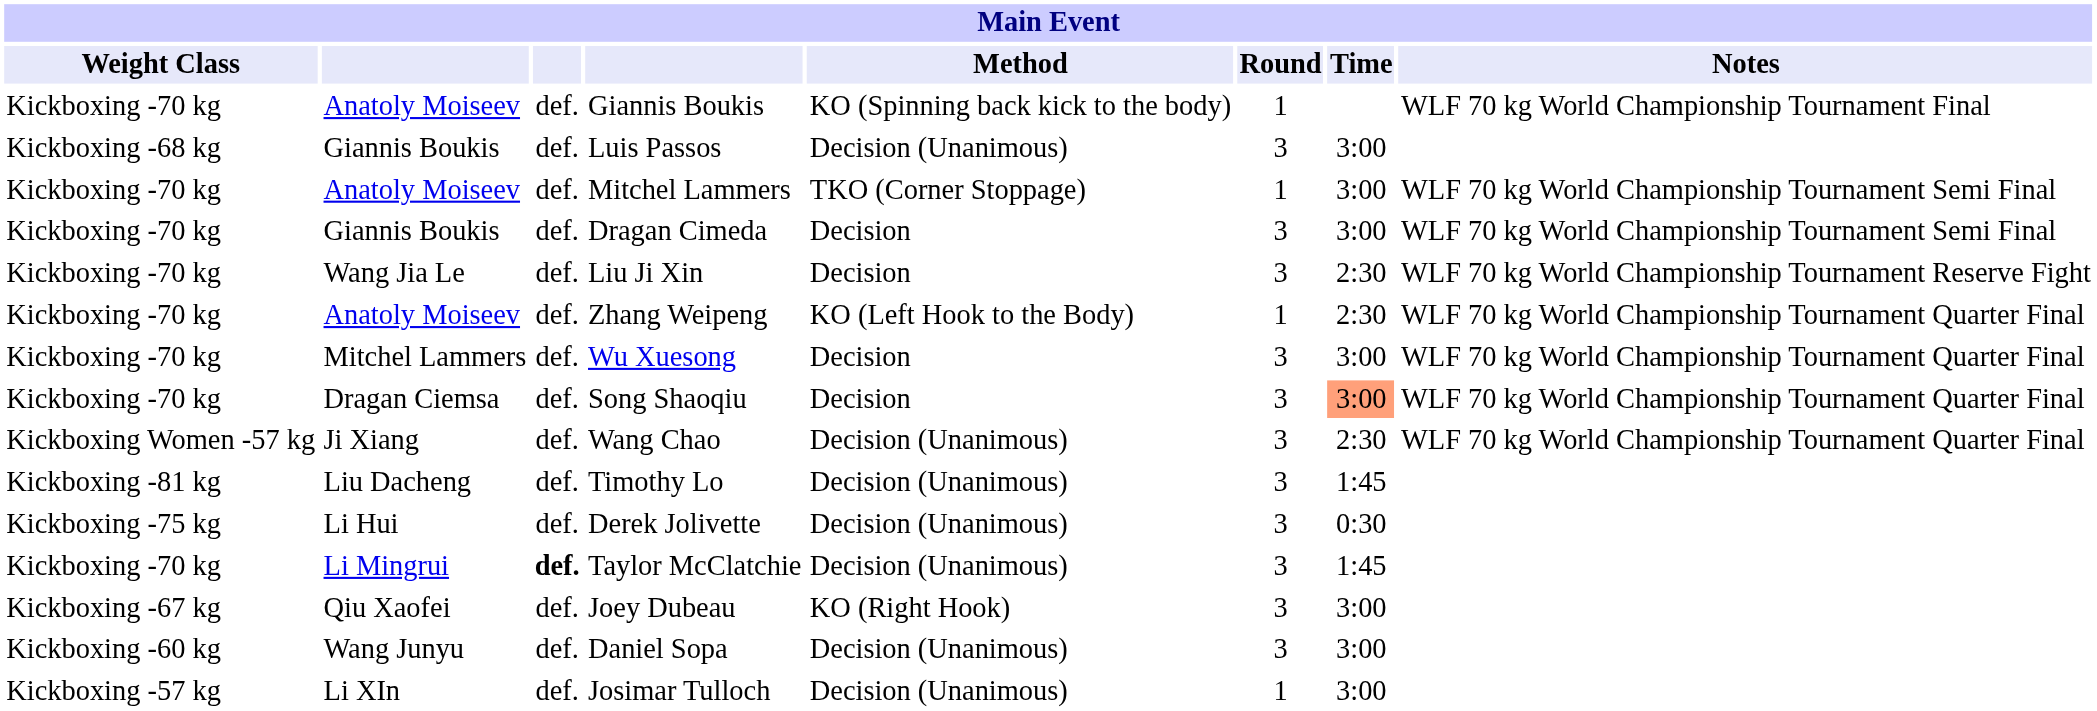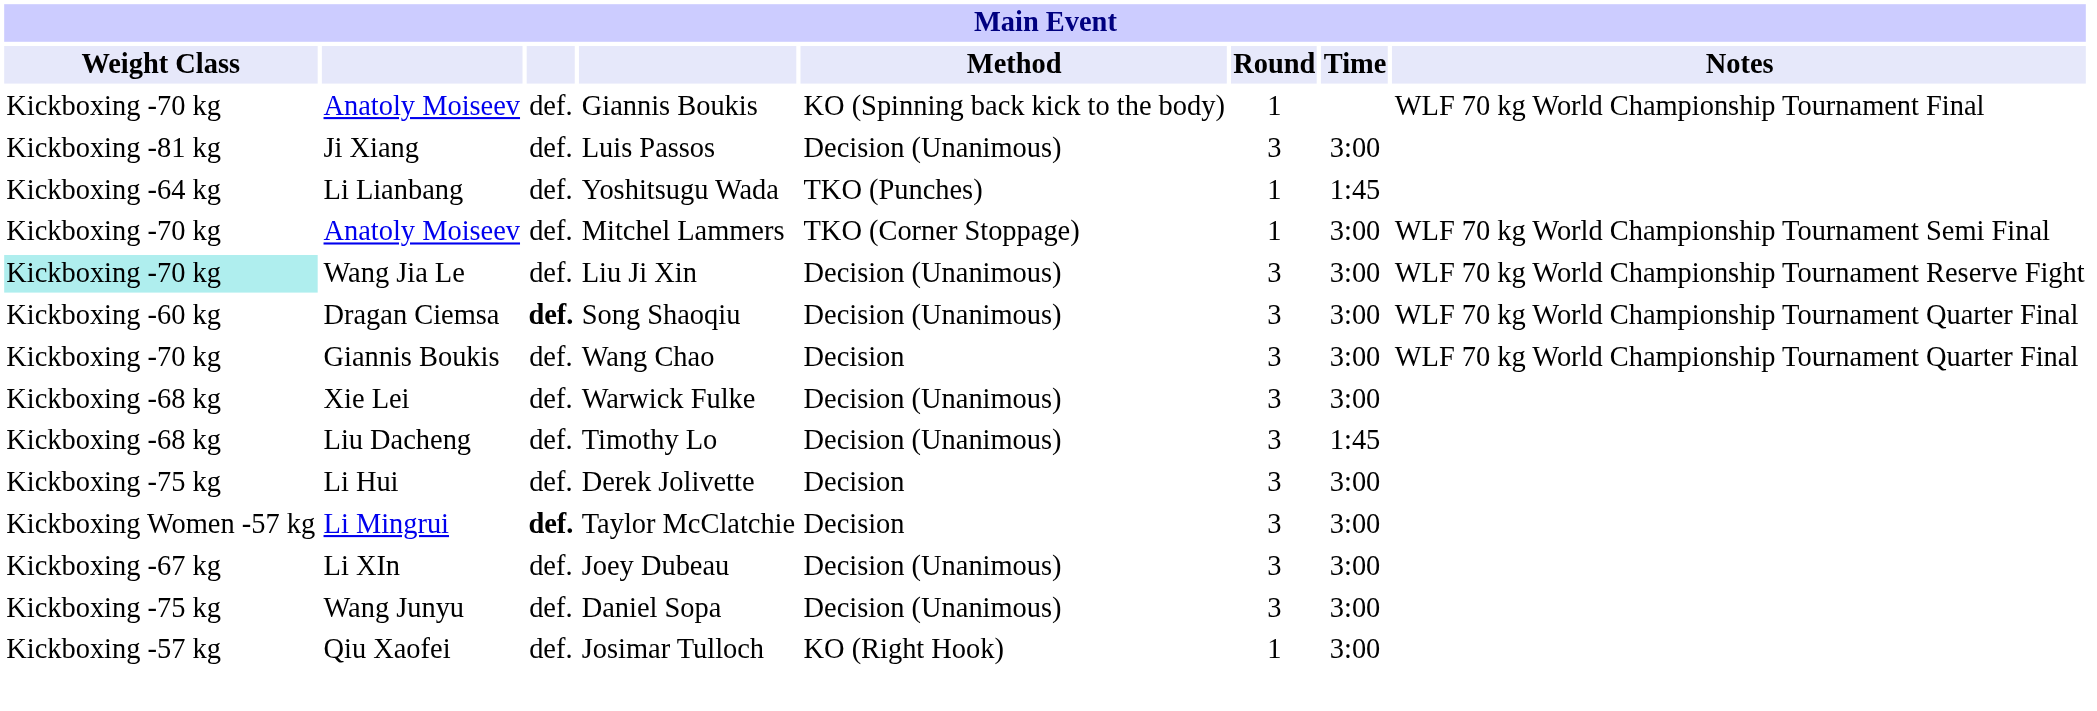Luis Passos | Weight Class: Kickboxing -68 kg -> Kickboxing -81 kg
Luis Passos | column 2: Giannis Boukis -> Ji Xiang
+ row: Kickboxing -64 kg | Li Lianbang | def. | Yoshitsugu Wada | TKO (Punches) | 1 | 1:45
- row: Kickboxing -70 kg | Giannis Boukis | def. | Dragan Cimeda | Decision | 3 | 3:00 | WLF 70 kg World Championship Tournament Semi Final
Liu Ji Xin | Weight Class: no background -> paleturquoise background
Liu Ji Xin | Method: Decision -> Decision (Unanimous)
Liu Ji Xin | Time: 2:30 -> 3:00
- row: Kickboxing -70 kg | Anatoly Moiseev | def. | Zhang Weipeng | KO (Left Hook to the Body) | 1 | 2:30 | WLF 70 kg World Championship Tournament Quarter Final
- row: Kickboxing -70 kg | Mitchel Lammers | def. | Wu Xuesong | Decision | 3 | 3:00 | WLF 70 kg World Championship Tournament Quarter Final
Song Shaoqiu | Weight Class: Kickboxing -70 kg -> Kickboxing -60 kg
Song Shaoqiu | column 3: normal -> bold
Song Shaoqiu | Method: Decision -> Decision (Unanimous)
Song Shaoqiu | Time: lightsalmon background -> no background
Wang Chao | Weight Class: Kickboxing Women -57 kg -> Kickboxing -70 kg
Wang Chao | column 2: Ji Xiang -> Giannis Boukis
Wang Chao | Method: Decision (Unanimous) -> Decision
Wang Chao | Time: 2:30 -> 3:00
+ row: Kickboxing -68 kg | Xie Lei | def. | Warwick Fulke | Decision (Unanimous) | 3 | 3:00
Timothy Lo | Weight Class: Kickboxing -81 kg -> Kickboxing -68 kg
Derek Jolivette | Method: Decision (Unanimous) -> Decision
Derek Jolivette | Time: 0:30 -> 3:00
Taylor McClatchie | Weight Class: Kickboxing -70 kg -> Kickboxing Women -57 kg
Taylor McClatchie | Method: Decision (Unanimous) -> Decision
Taylor McClatchie | Time: 1:45 -> 3:00
Joey Dubeau | column 2: Qiu Xaofei -> Li XIn
Joey Dubeau | Method: KO (Right Hook) -> Decision (Unanimous)
Daniel Sopa | Weight Class: Kickboxing -60 kg -> Kickboxing -75 kg
Josimar Tulloch | column 2: Li XIn -> Qiu Xaofei
Josimar Tulloch | Method: Decision (Unanimous) -> KO (Right Hook)
